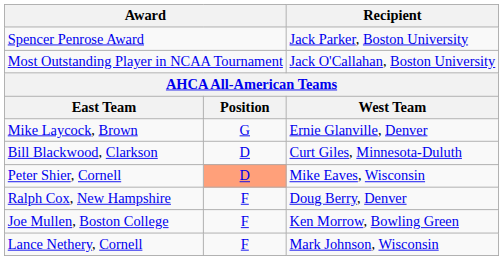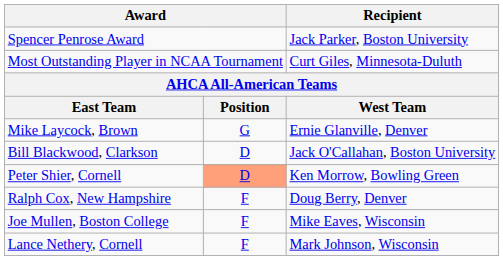Most Outstanding Player in NCAA Tournament | Recipient: Jack O'Callahan, Boston University -> Curt Giles, Minnesota-Duluth
Bill Blackwood, Clarkson | Recipient: Curt Giles, Minnesota-Duluth -> Jack O'Callahan, Boston University
Peter Shier, Cornell | Recipient: Mike Eaves, Wisconsin -> Ken Morrow, Bowling Green
Joe Mullen, Boston College | Recipient: Ken Morrow, Bowling Green -> Mike Eaves, Wisconsin
